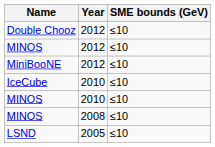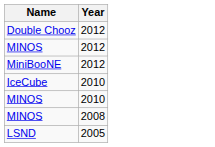- column: SME bounds (GeV) | ≤10 | ≤10 | ≤10 | ≤10 | ≤10 | ≤10 | ≤10
